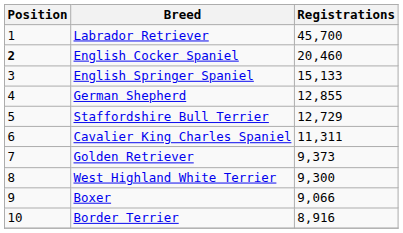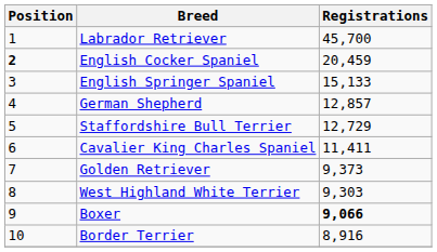English Cocker Spaniel | Registrations: 20,460 -> 20,459
German Shepherd | Registrations: 12,855 -> 12,857
Cavalier King Charles Spaniel | Registrations: 11,311 -> 11,411
West Highland White Terrier | Registrations: 9,300 -> 9,303
Boxer | Registrations: normal -> bold
